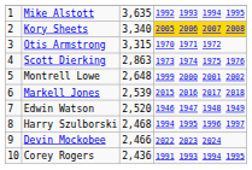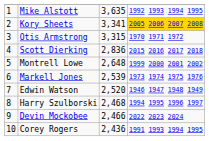Kory Sheets | column 3: 3,340 -> 3,341
Scott Dierking | column 3: 2,863 -> 2,836
Scott Dierking | column 4: 1973 1974 1975 1976 -> 2015 2016 2017 2018
Markell Jones | column 4: 2015 2016 2017 2018 -> 1973 1974 1975 1976
